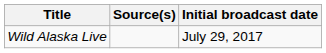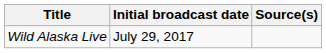columns swapped: Initial broadcast date <-> Source(s)
